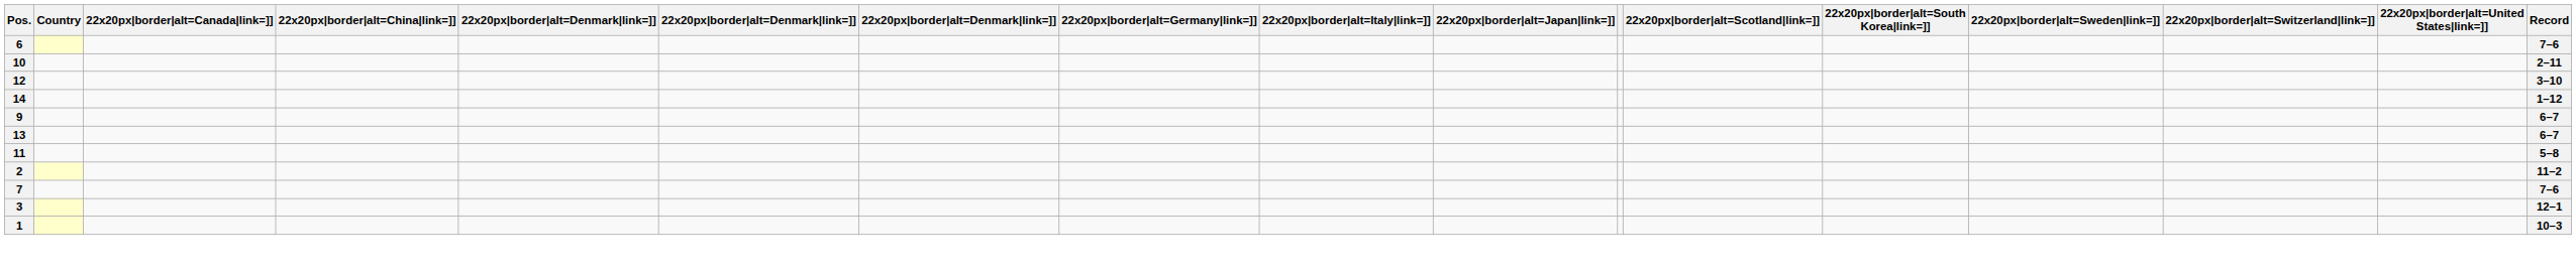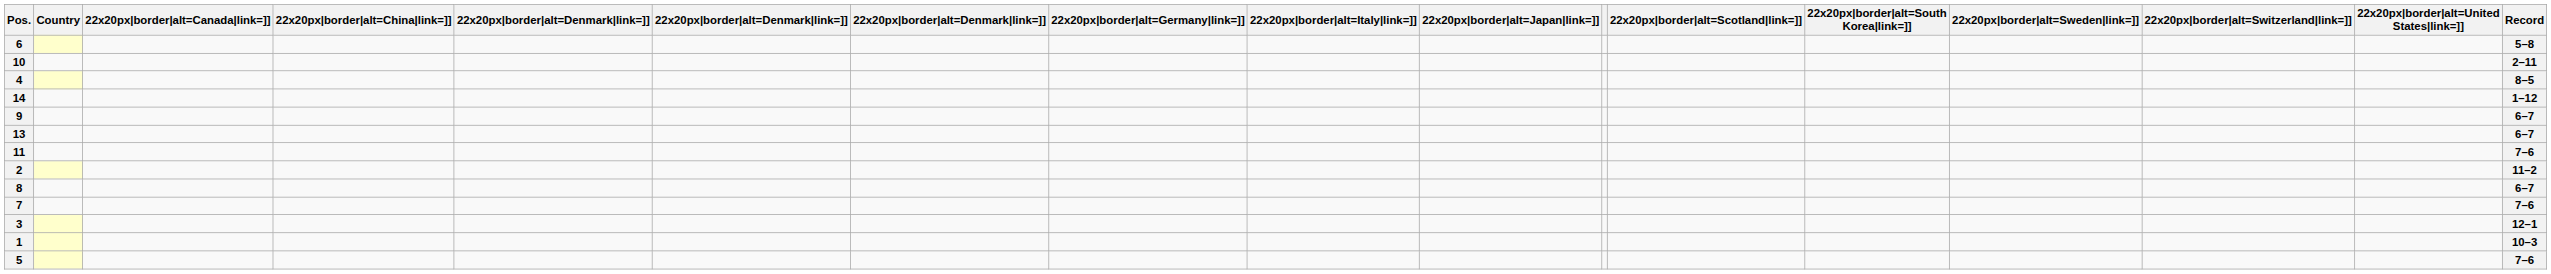6 | Record: 7–6 -> 5–8
- row: 12 | 3–10
+ row: 4 | 8–5
11 | Record: 5–8 -> 7–6
+ row: 8 | 6–7
+ row: 5 | 7–6
